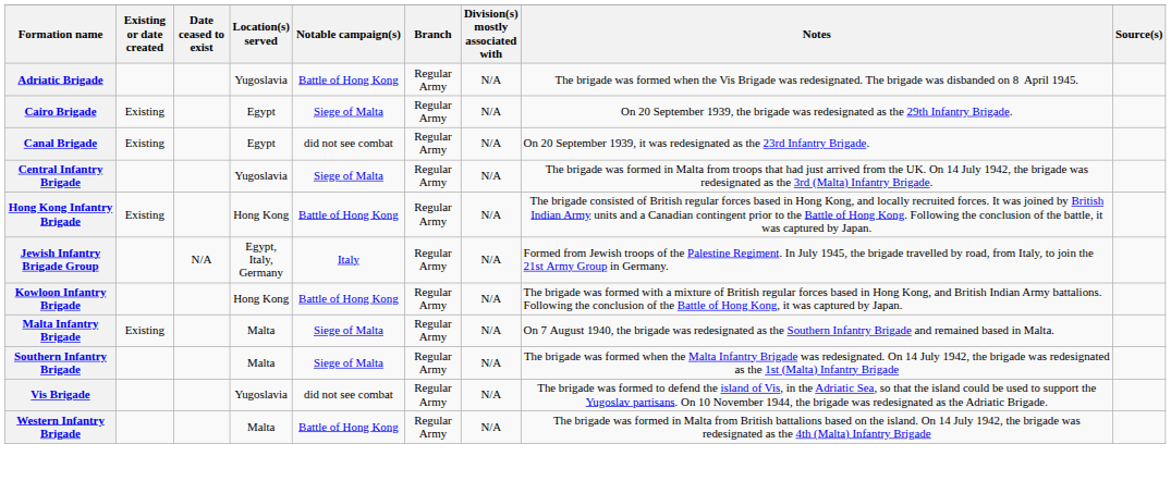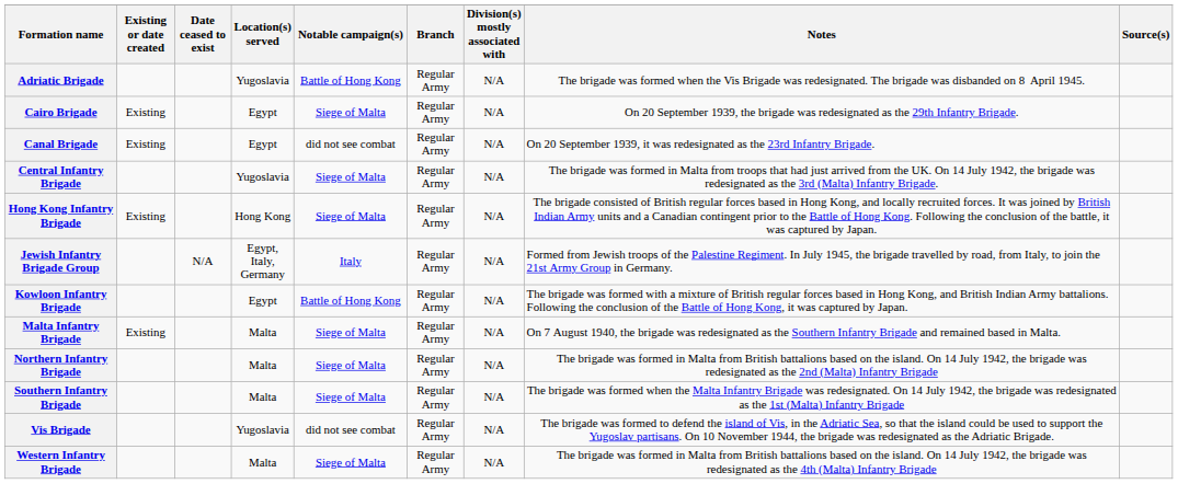Hong Kong Infantry Brigade | Notable campaign(s): Battle of Hong Kong -> Siege of Malta
Kowloon Infantry Brigade | Location(s) served: Hong Kong -> Egypt
+ row: Northern Infantry Brigade | Malta | Siege of Malta | Regular Army | N/A | The brigade was formed in Malta from British battalions based on the island. On 14 July 1942, the brigade was redesignated as the 2nd (Malta) Infantry Brigade
Western Infantry Brigade | Notable campaign(s): Battle of Hong Kong -> Siege of Malta
